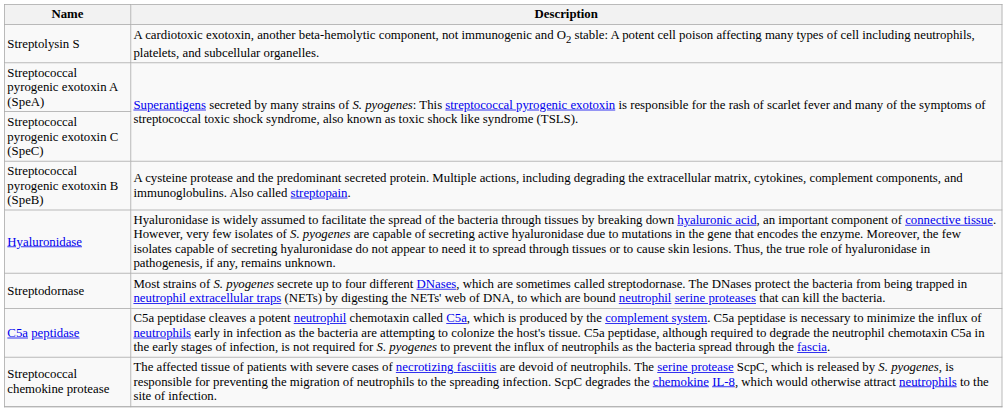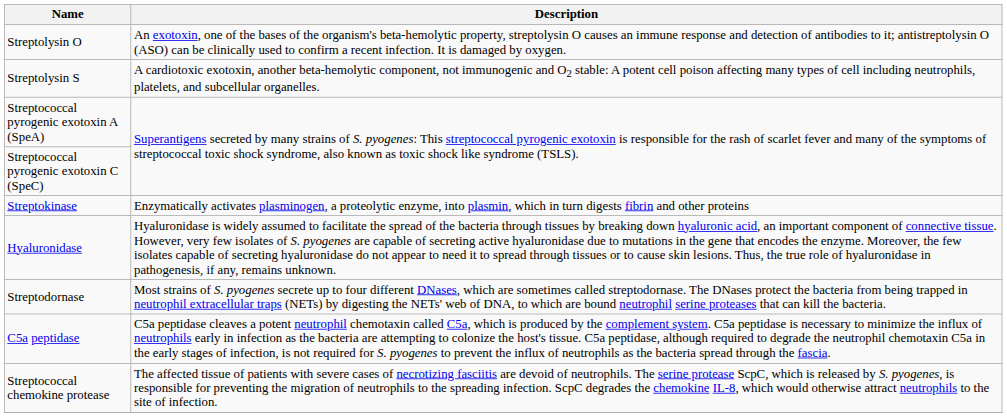+ row: Streptolysin O | An exotoxin, one of the bases of the organism's beta-hemolytic property, streptolysin O causes an immune response and detection of antibodies to it; antistreptolysin O (ASO) can be clinically used to confirm a recent infection. It is damaged by oxygen.
- row: Streptococcal pyrogenic exotoxin B (SpeB) | A cysteine protease and the predominant secreted protein. Multiple actions, including degrading the extracellular matrix, cytokines, complement components, and immunoglobulins. Also called streptopain.
+ row: Streptokinase | Enzymatically activates plasminogen, a proteolytic enzyme, into plasmin, which in turn digests fibrin and other proteins
